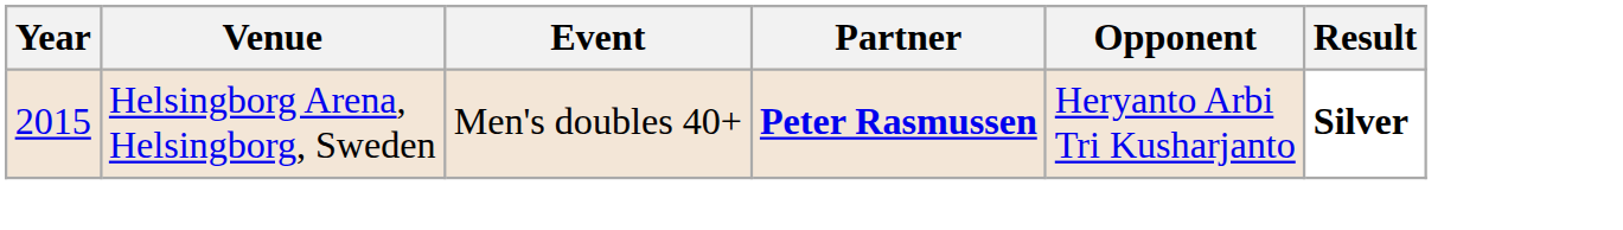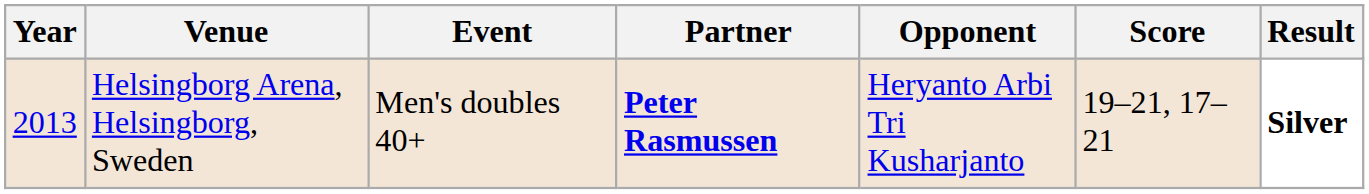+ column: Score | 19–21, 17–21
Helsingborg Arena, Helsingborg, Sweden | Year: 2015 -> 2013
